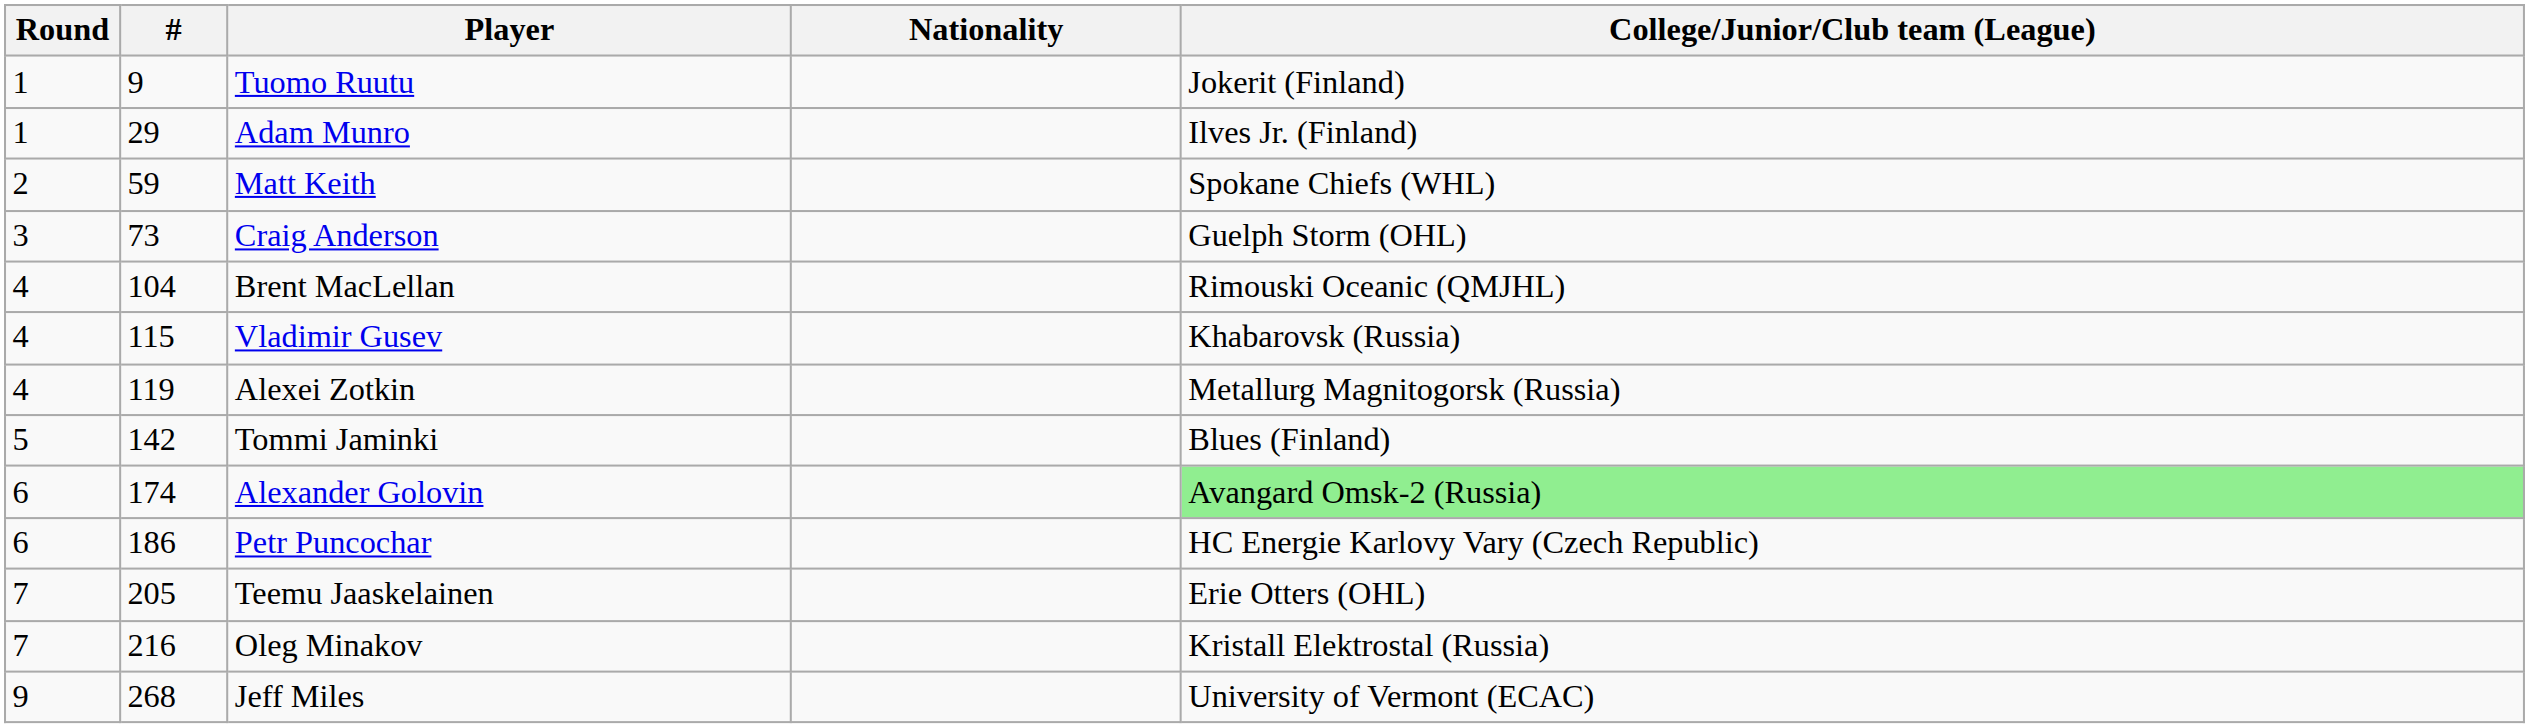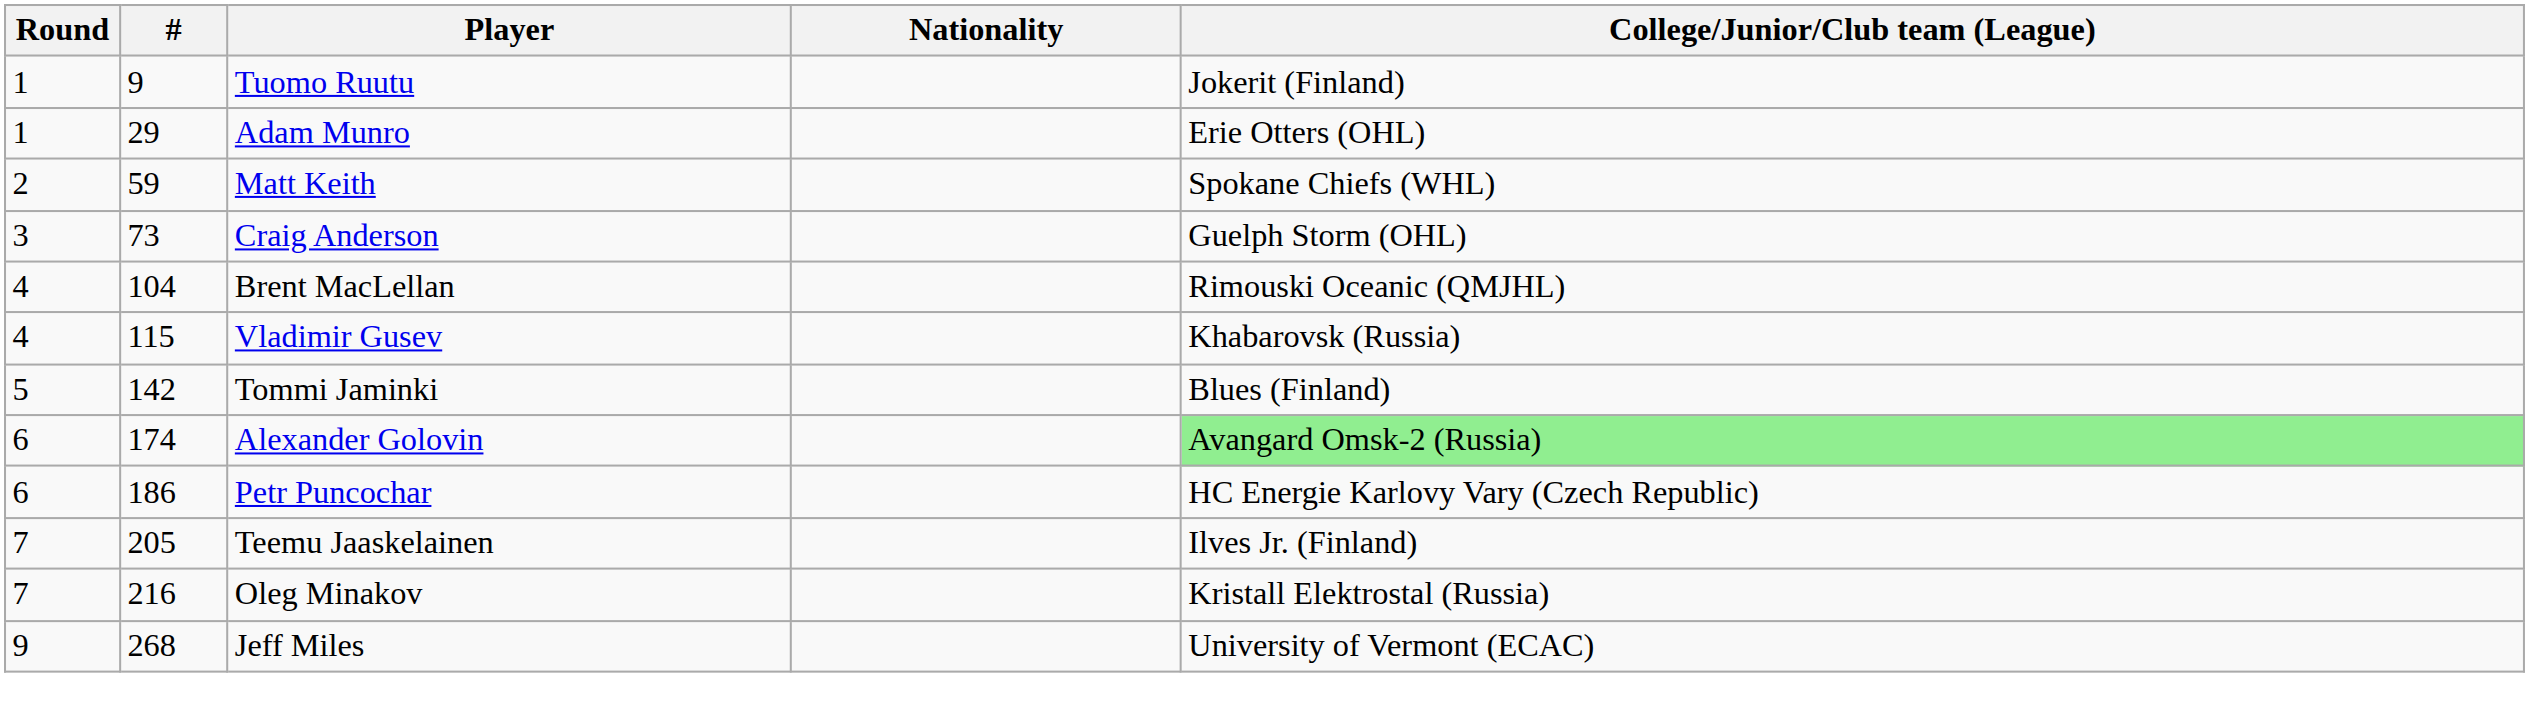Adam Munro | College/Junior/Club team (League): Ilves Jr. (Finland) -> Erie Otters (OHL)
- row: 4 | 119 | Alexei Zotkin | Metallurg Magnitogorsk (Russia)
Teemu Jaaskelainen | College/Junior/Club team (League): Erie Otters (OHL) -> Ilves Jr. (Finland)
